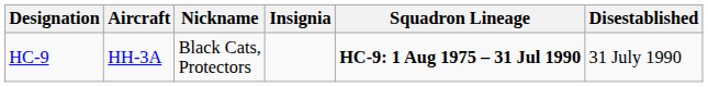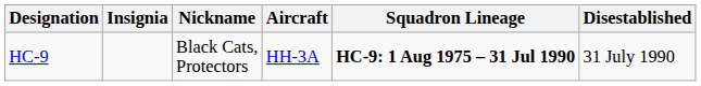columns swapped: Insignia <-> Aircraft
